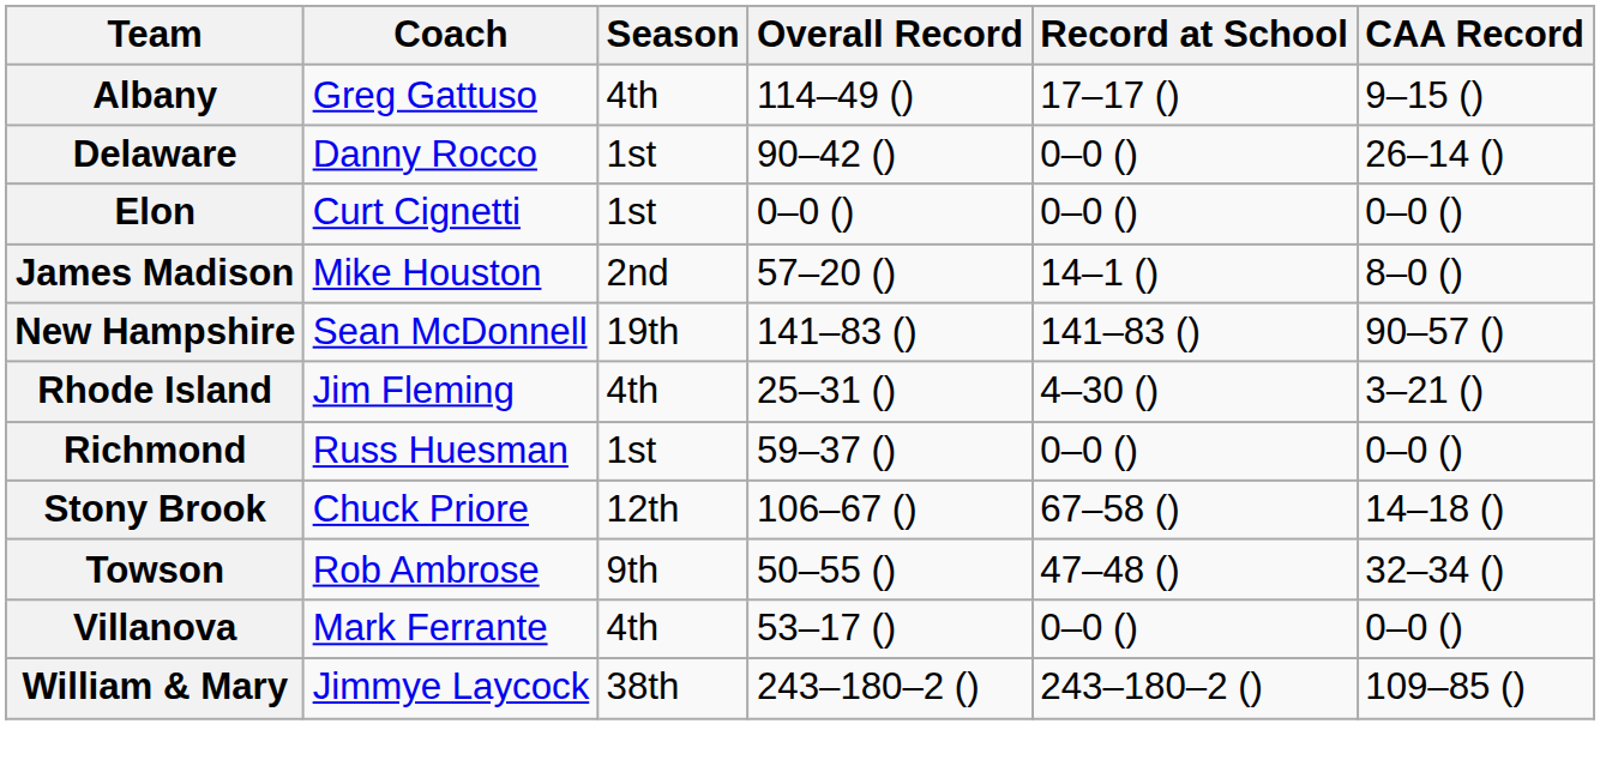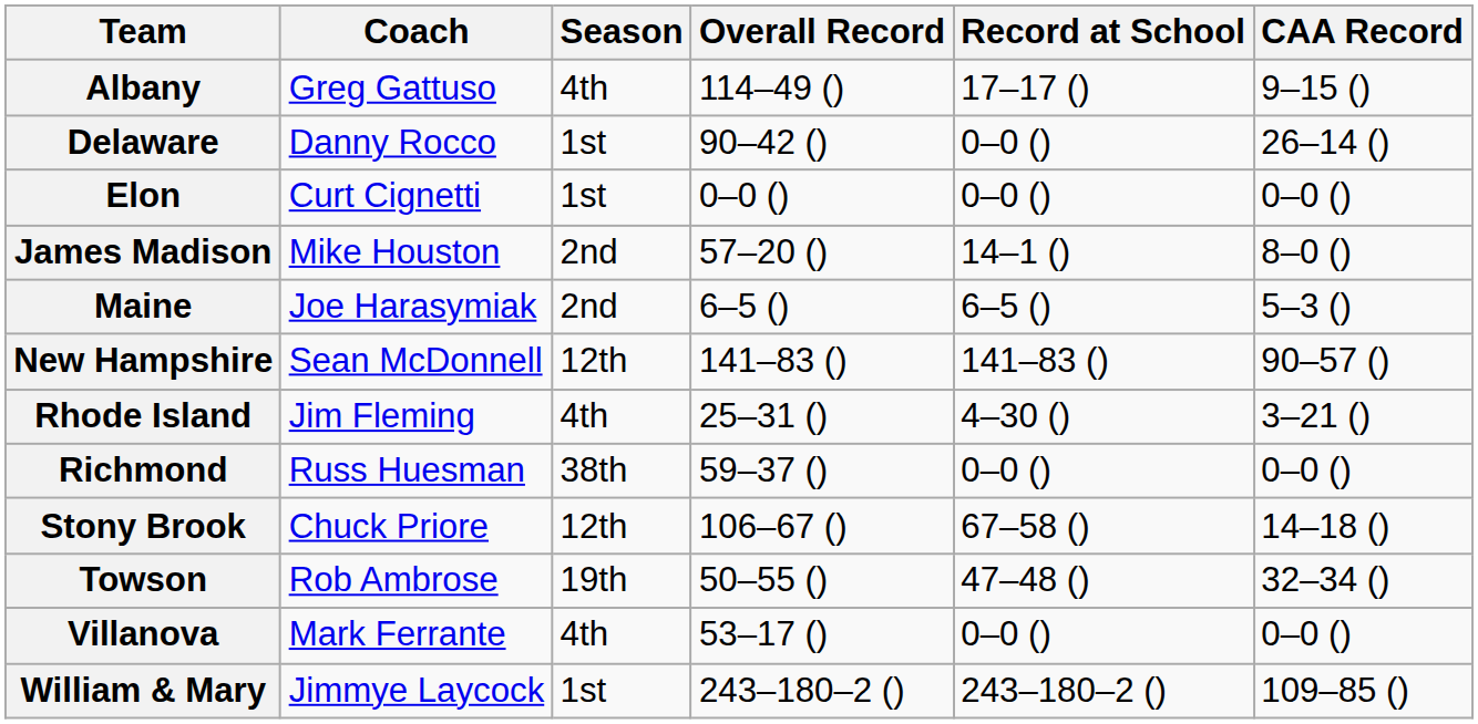+ row: Maine | Joe Harasymiak | 2nd | 6–5 () | 6–5 () | 5–3 ()
New Hampshire | Season: 19th -> 12th
Richmond | Season: 1st -> 38th
Towson | Season: 9th -> 19th
William & Mary | Season: 38th -> 1st
